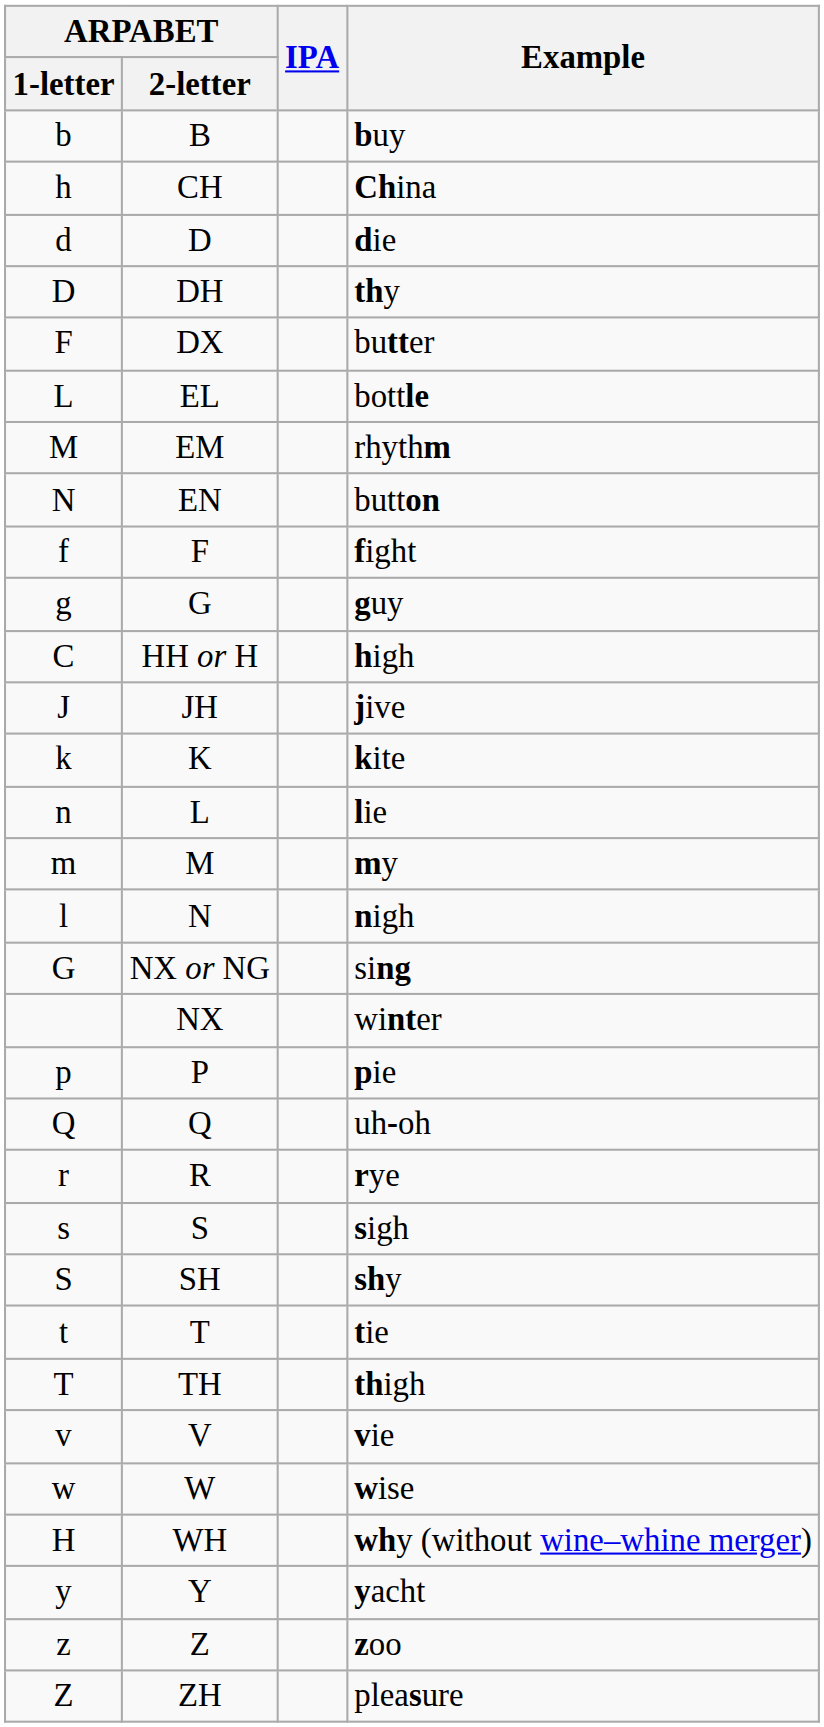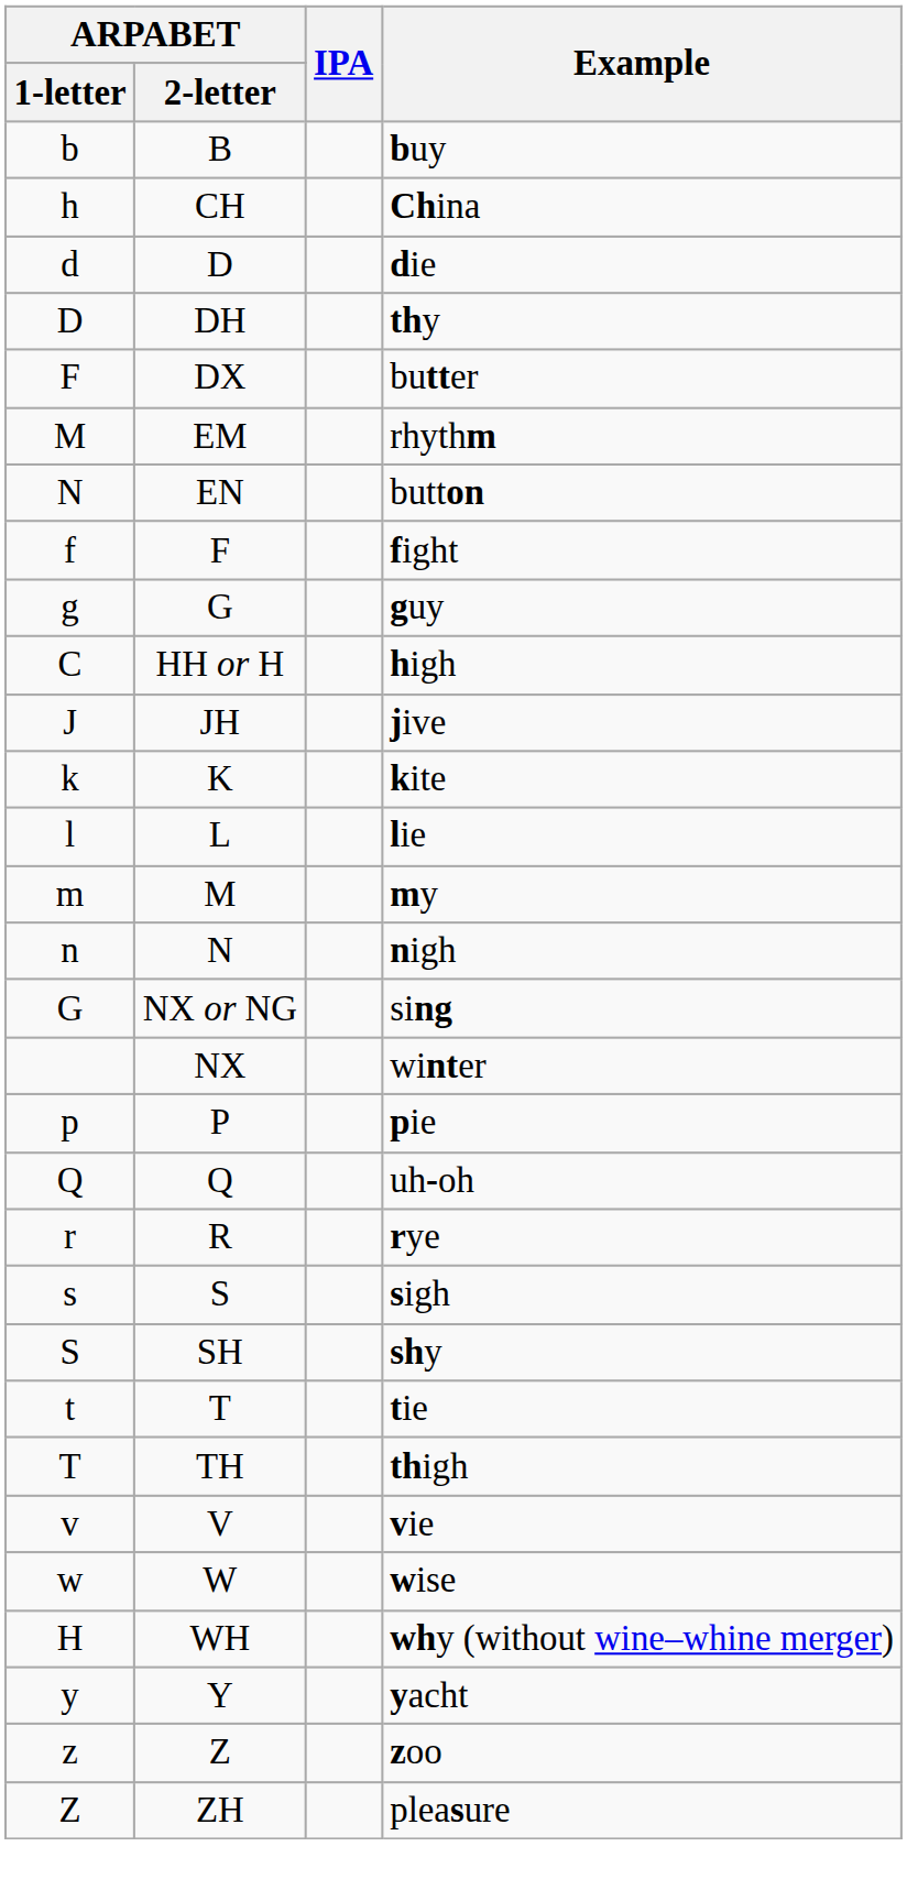- row: L | EL | bottle
lie | ARPABET / 1-letter: n -> l
nigh | ARPABET / 1-letter: l -> n
